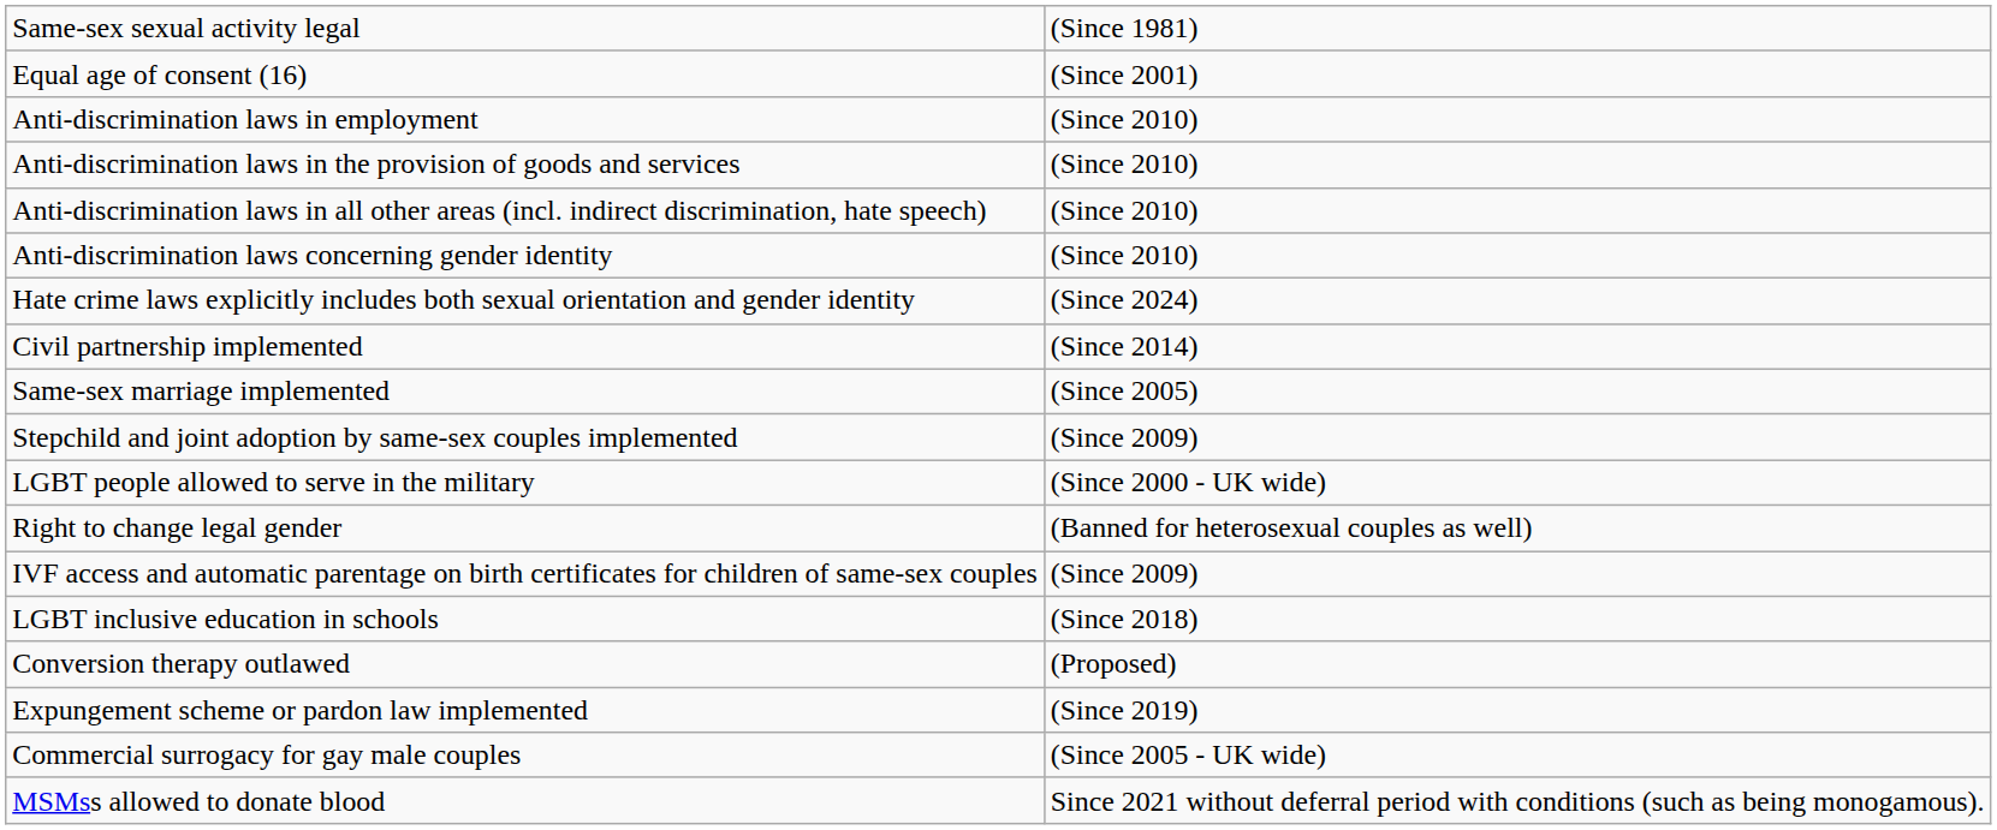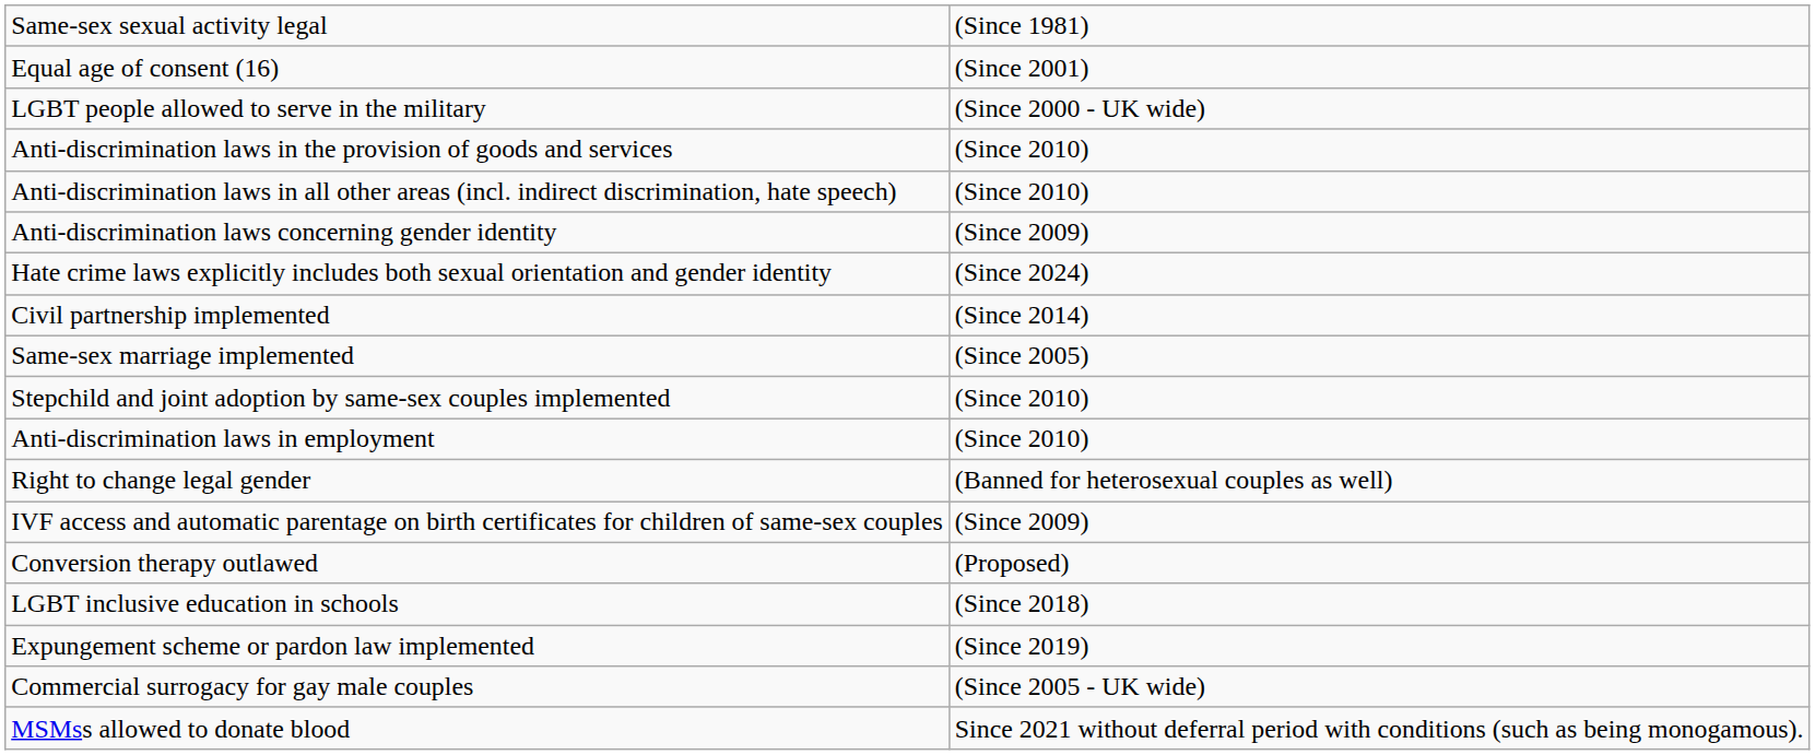rows swapped: Anti-discrimination laws in employment <-> LGBT people allowed to serve in the military
Anti-discrimination laws concerning gender identity | column 2: (Since 2010) -> (Since 2009)
Stepchild and joint adoption by same-sex couples implemented | column 2: (Since 2009) -> (Since 2010)
rows swapped: Conversion therapy outlawed <-> LGBT inclusive education in schools
